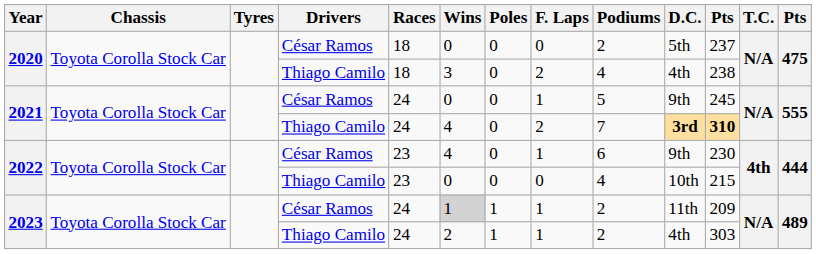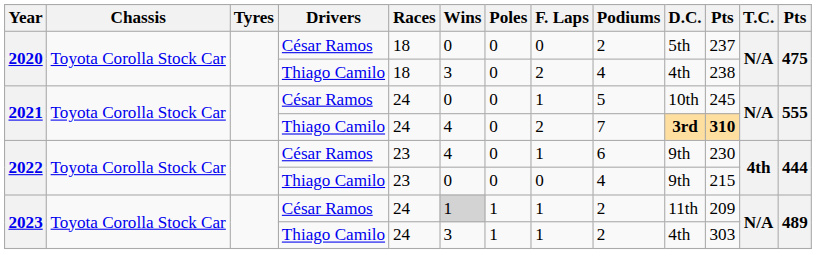2021 / César Ramos | D.C.: 9th -> 10th
2022 / Thiago Camilo | D.C.: 10th -> 9th
2023 / Thiago Camilo | Wins: 2 -> 3
